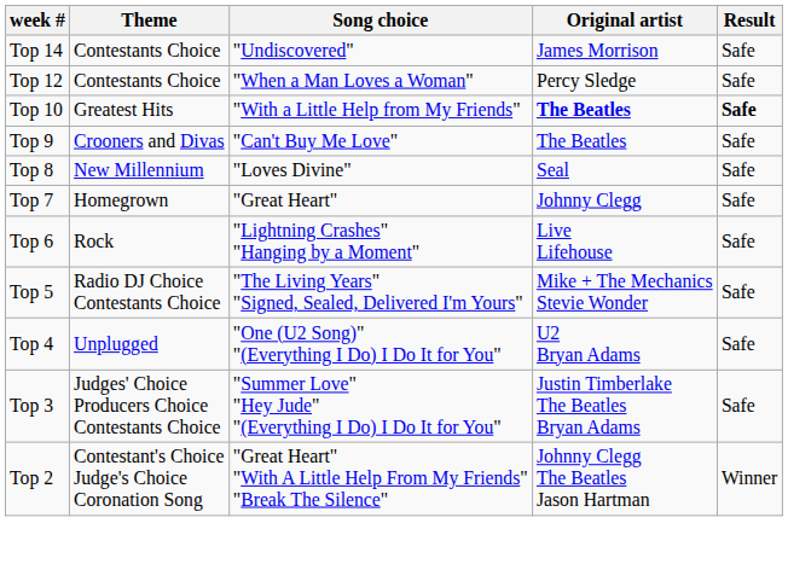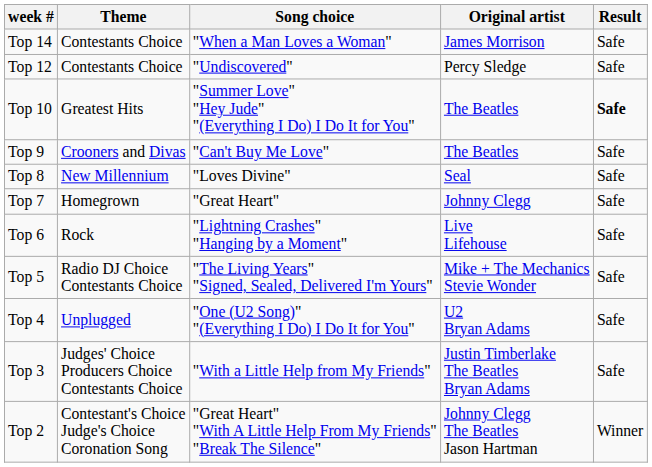Top 14 | Song choice: "Undiscovered" -> "When a Man Loves a Woman"
Top 12 | Song choice: "When a Man Loves a Woman" -> "Undiscovered"
Top 10 | Song choice: "With a Little Help from My Friends" -> "Summer Love" "Hey Jude" "(Everything I Do) I Do It for You"
Top 10 | Original artist: bold -> normal
Top 3 | Song choice: "Summer Love" "Hey Jude" "(Everything I Do) I Do It for You" -> "With a Little Help from My Friends"
